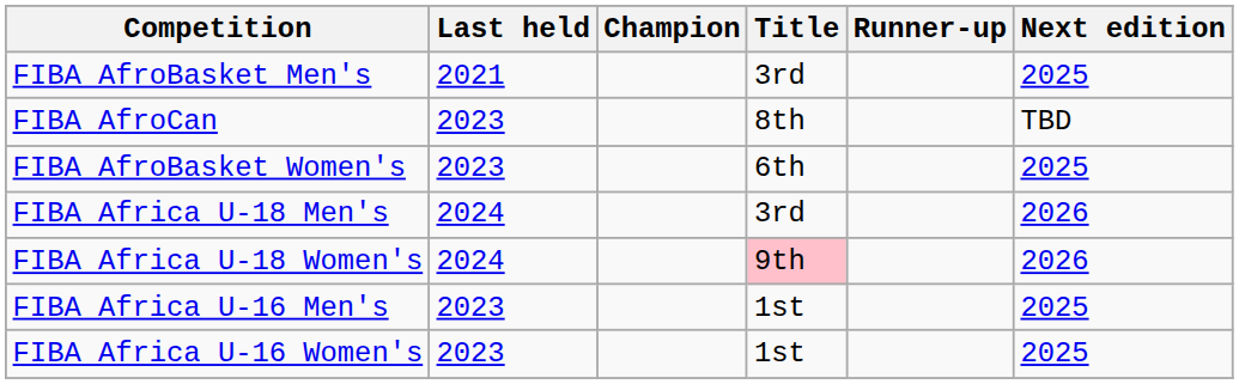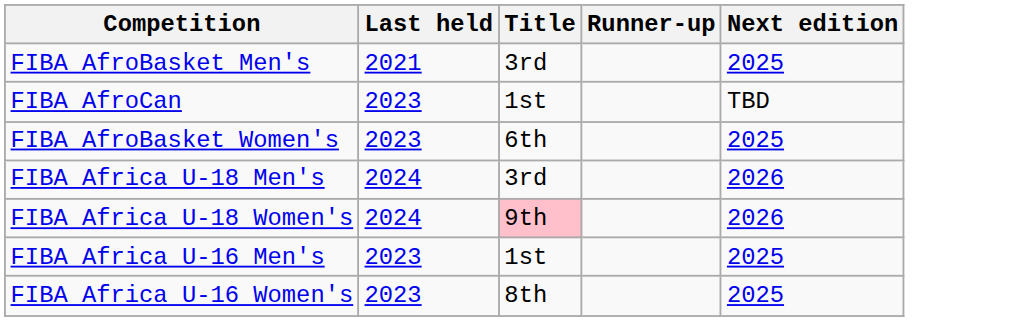- column: Champion
FIBA AfroCan | Title: 8th -> 1st
FIBA Africa U-16 Women's | Title: 1st -> 8th
